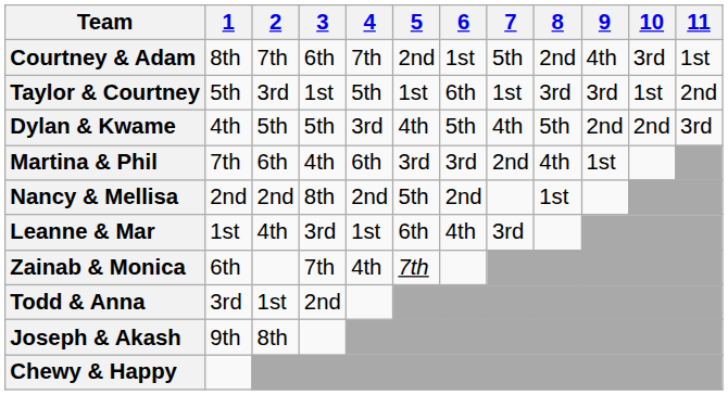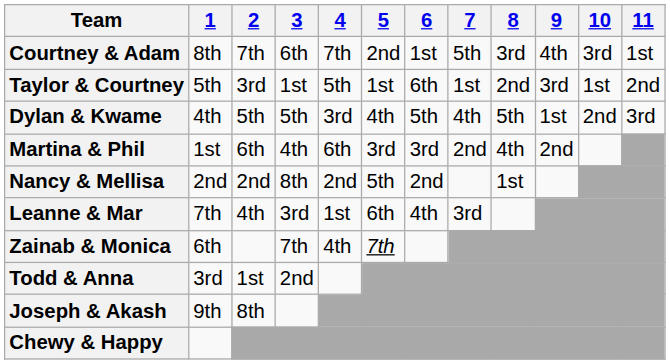Courtney & Adam | 8: 2nd -> 3rd
Taylor & Courtney | 8: 3rd -> 2nd
Dylan & Kwame | 9: 2nd -> 1st
Martina & Phil | 1: 7th -> 1st
Martina & Phil | 9: 1st -> 2nd
Leanne & Mar | 1: 1st -> 7th
